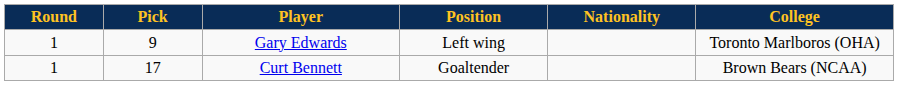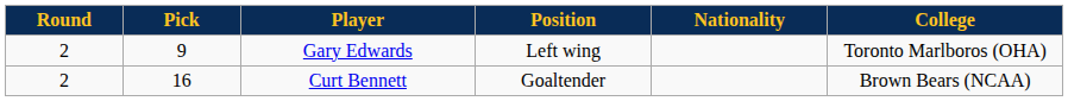Gary Edwards | Round: 1 -> 2
Curt Bennett | Round: 1 -> 2
Curt Bennett | Pick: 17 -> 16
